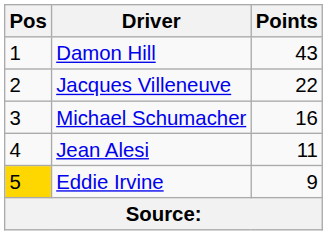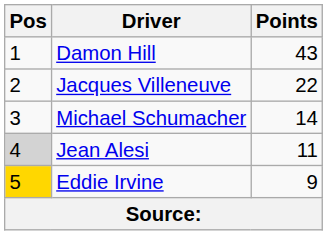Michael Schumacher | Points: 16 -> 14
Jean Alesi | Pos: no background -> lightgrey background
